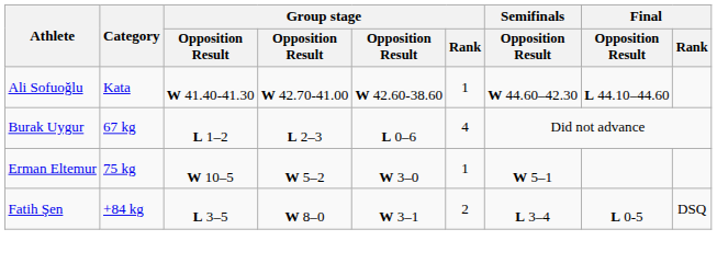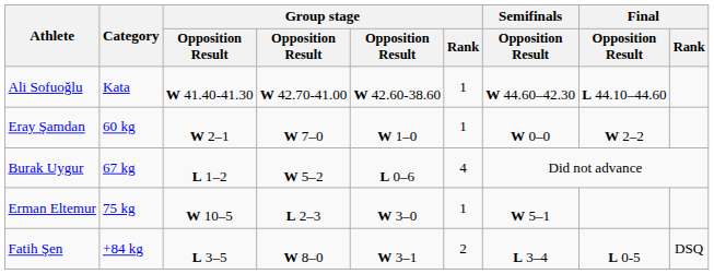+ row: Eray Şamdan | 60 kg | W 2–1 | W 7–0 | W 1–0 | 1 | W 0–0 | W 2–2
Burak Uygur | column 4: L 2–3 -> W 5–2
Erman Eltemur | column 4: W 5–2 -> L 2–3
